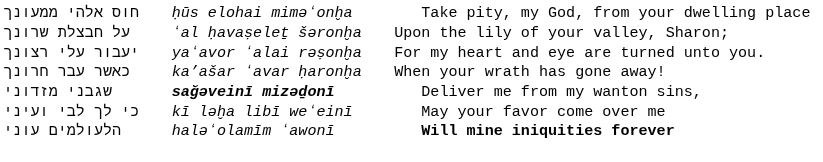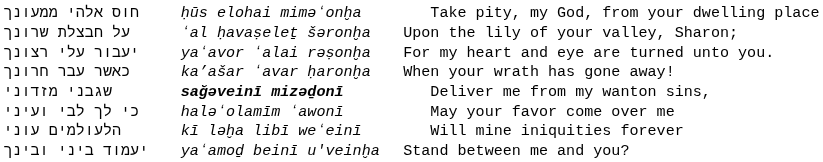כי לך לבי ועיני | column 2: kī lǝḫa libī weʻeinī -> halǝʻolamīm ʻawonī
הלעולמים עוני | column 2: halǝʻolamīm ʻawonī -> kī lǝḫa libī weʻeinī
הלעולמים עוני | column 3: bold -> normal
+ row: יעמוד ביני ובינך | yaʻamoḏ beinī u'veinḫa | Stand between me and you?
